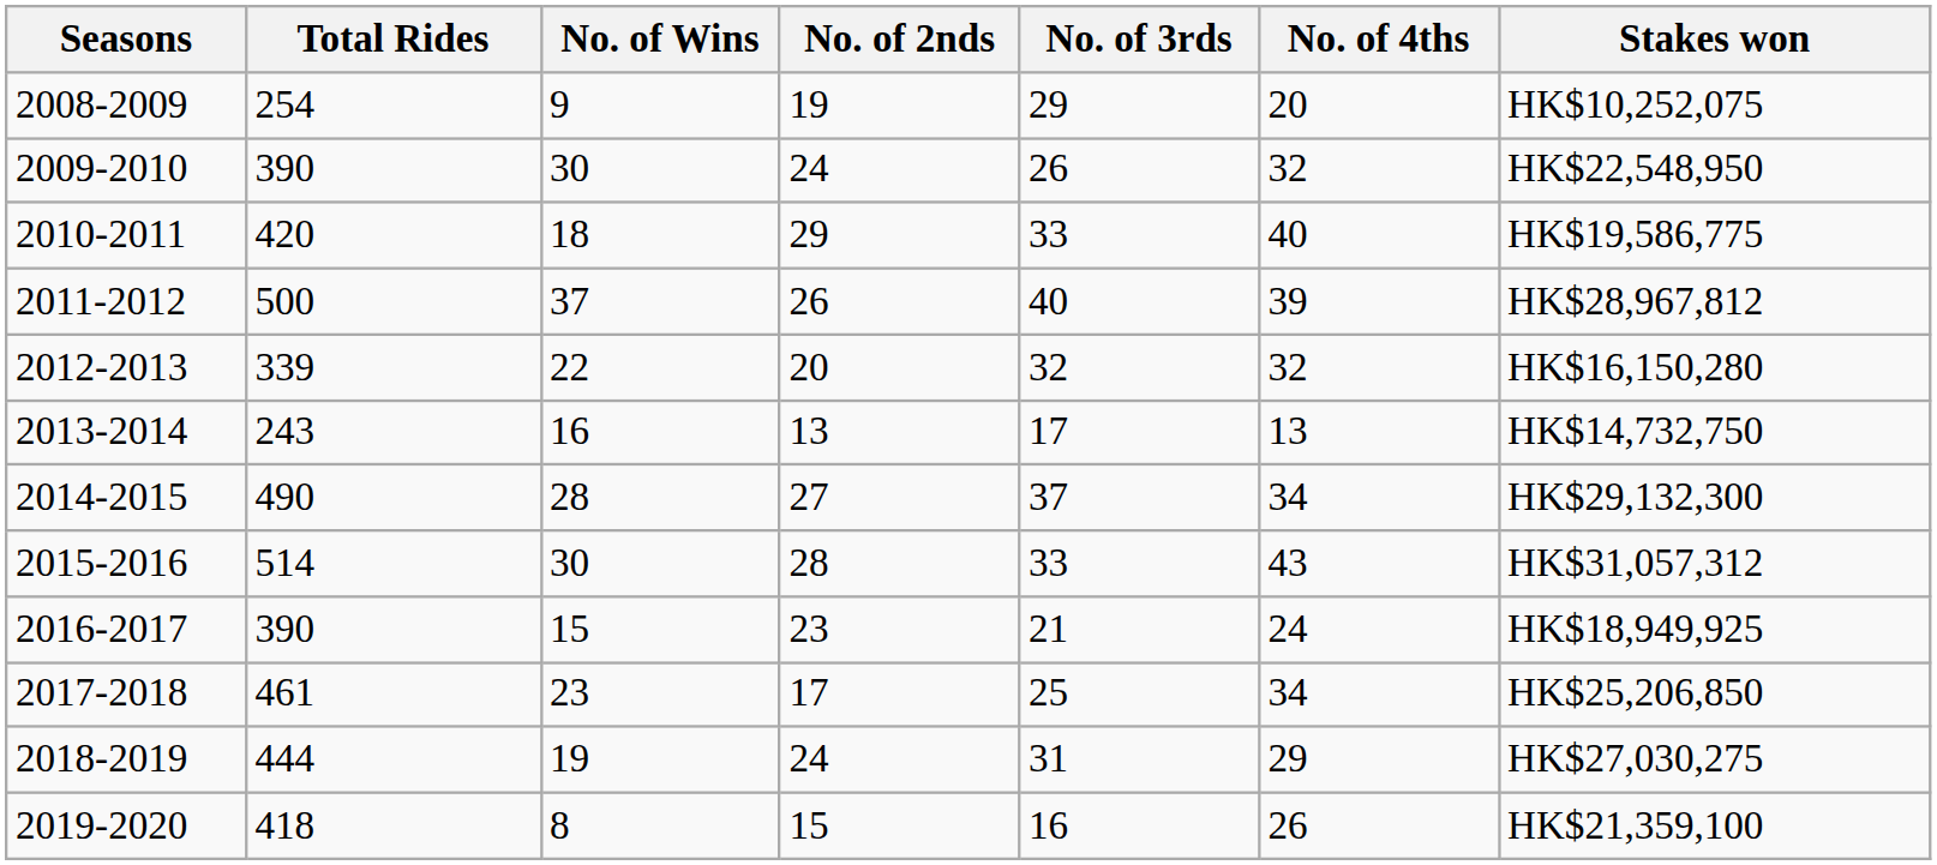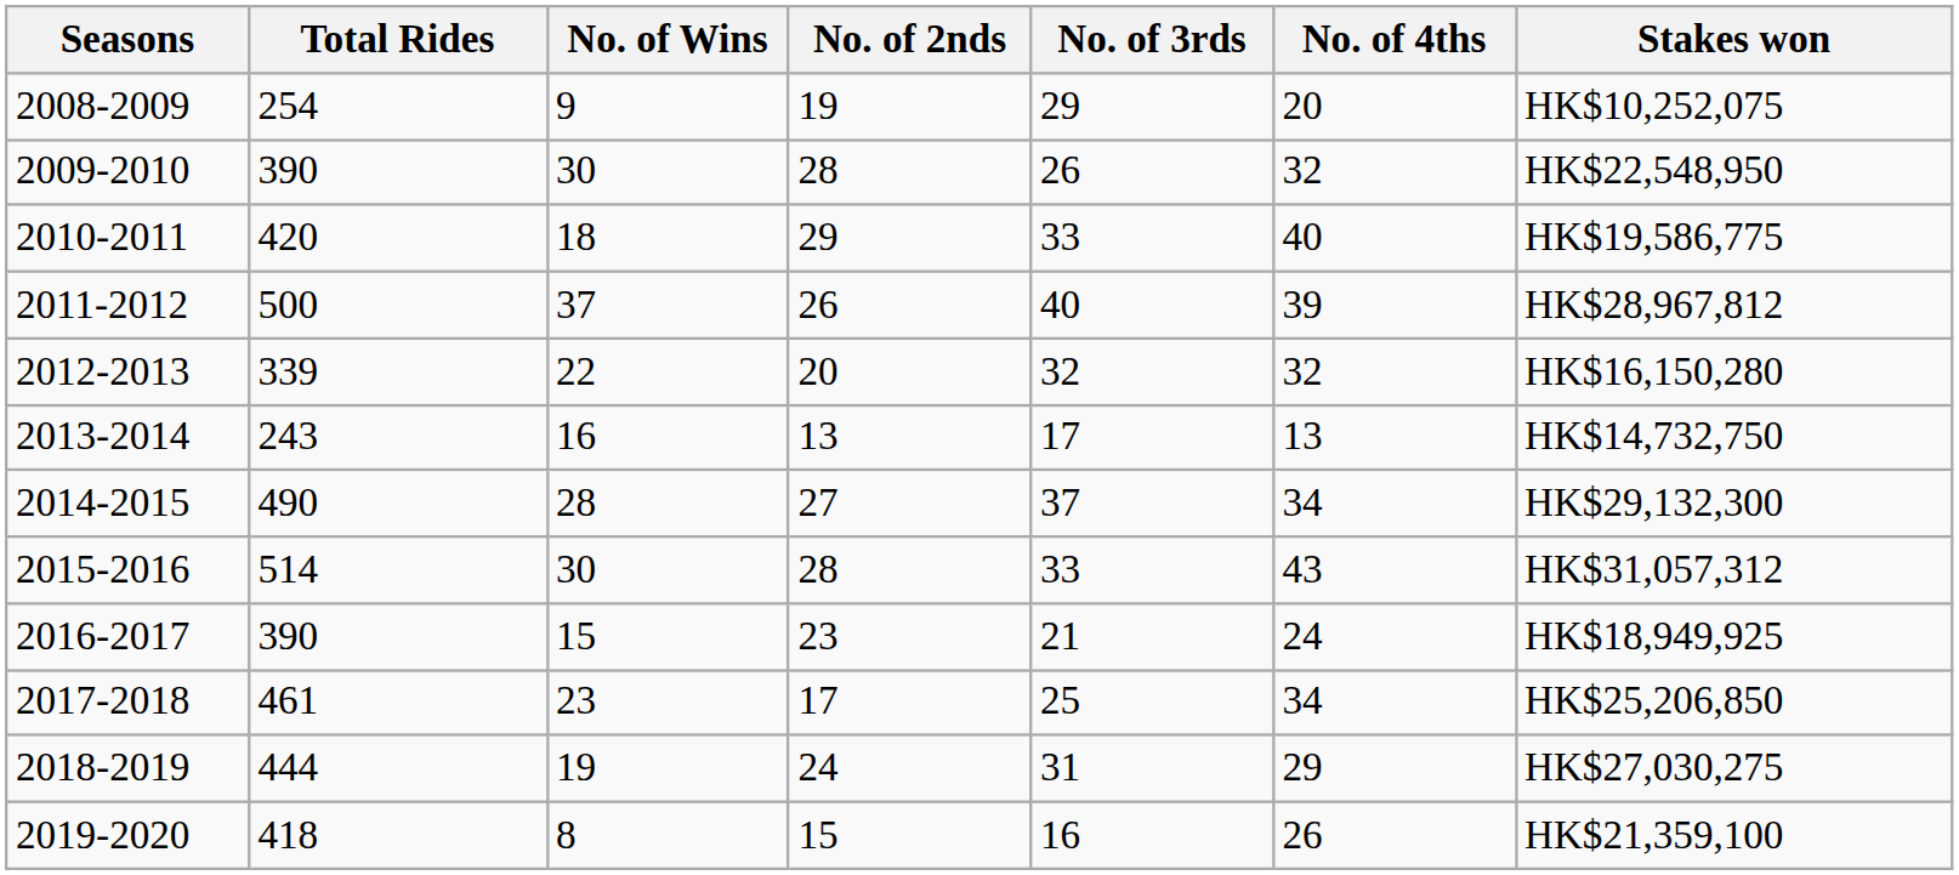2009-2010 | No. of 2nds: 24 -> 28
